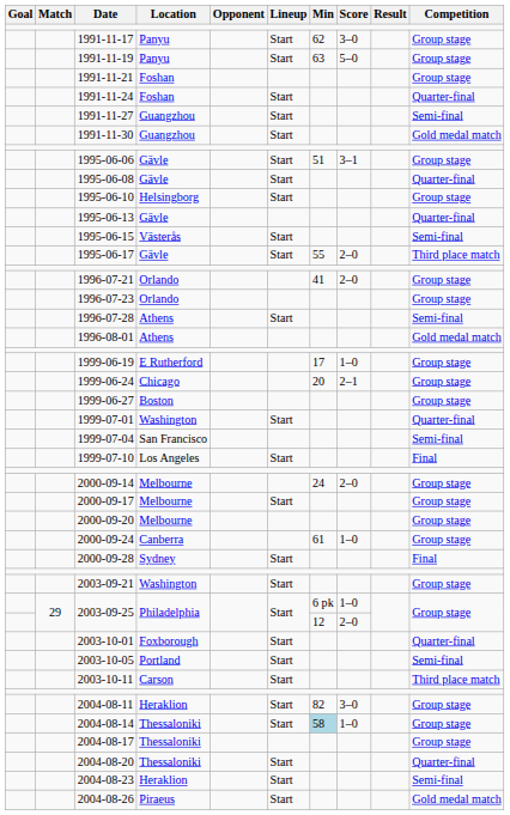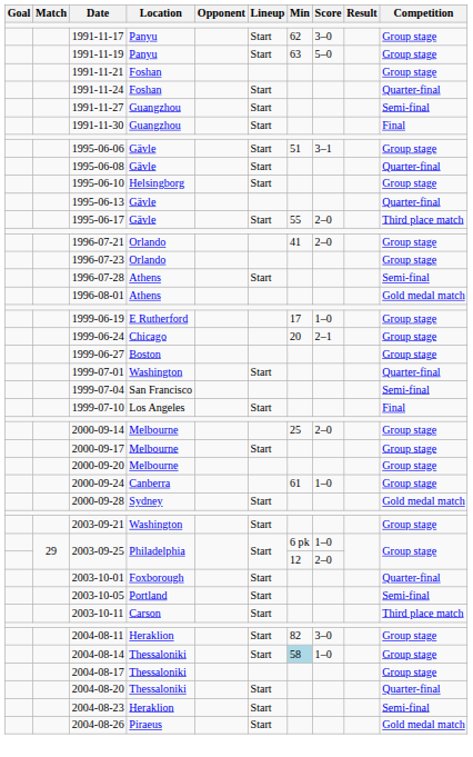1991-11-30 | Competition: Gold medal match -> Final
- row: 1995-06-15 | Västerås | Start | Semi-final
2000-09-14 | Min: 24 -> 25
2000-09-28 | Competition: Final -> Gold medal match
